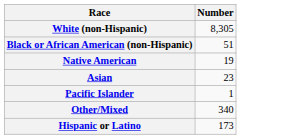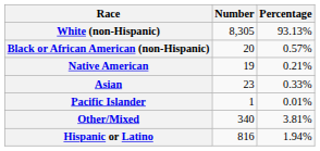+ column: Percentage | 93.13% | 0.57% | 0.21% | 0.33% | 0.01% | 3.81% | 1.94%
Black or African American (non-Hispanic) | Number: 51 -> 20
Hispanic or Latino | Number: 173 -> 816
